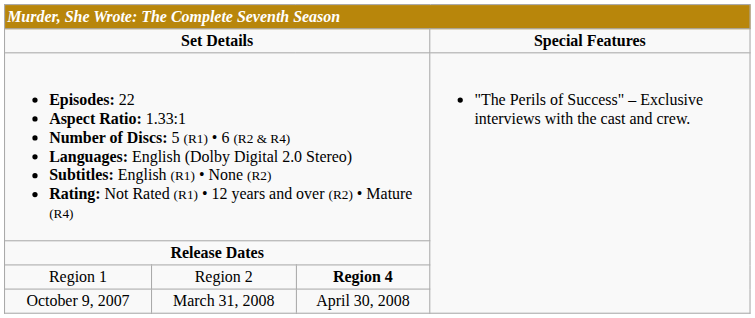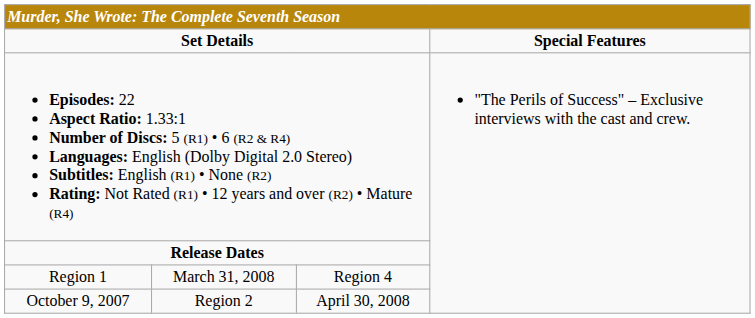Region 1 | column 2: Region 2 -> March 31, 2008
Region 1 | column 3: bold -> normal
October 9, 2007 | column 2: March 31, 2008 -> Region 2
